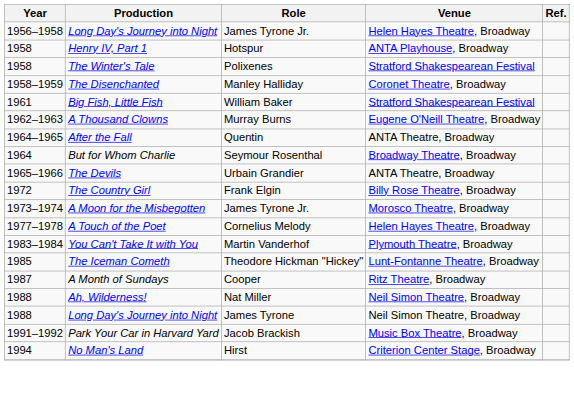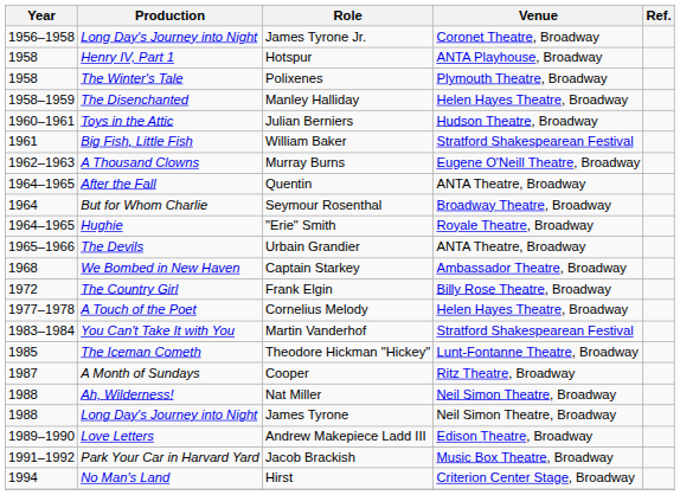Long Day's Journey into Night / James Tyrone Jr. | Venue: Helen Hayes Theatre, Broadway -> Coronet Theatre, Broadway
The Winter's Tale | Venue: Stratford Shakespearean Festival -> Plymouth Theatre, Broadway
The Disenchanted | Venue: Coronet Theatre, Broadway -> Helen Hayes Theatre, Broadway
+ row: 1960–1961 | Toys in the Attic | Julian Berniers | Hudson Theatre, Broadway
+ row: 1964–1965 | Hughie | "Erie" Smith | Royale Theatre, Broadway
+ row: 1968 | We Bombed in New Haven | Captain Starkey | Ambassador Theatre, Broadway
- row: 1973–1974 | A Moon for the Misbegotten | James Tyrone Jr. | Morosco Theatre, Broadway
You Can't Take It with You | Venue: Plymouth Theatre, Broadway -> Stratford Shakespearean Festival
+ row: 1989–1990 | Love Letters | Andrew Makepiece Ladd III | Edison Theatre, Broadway
